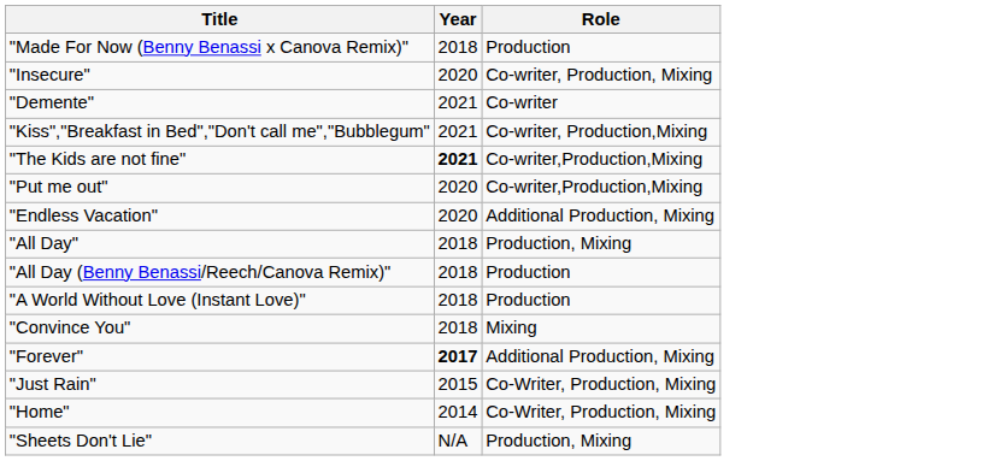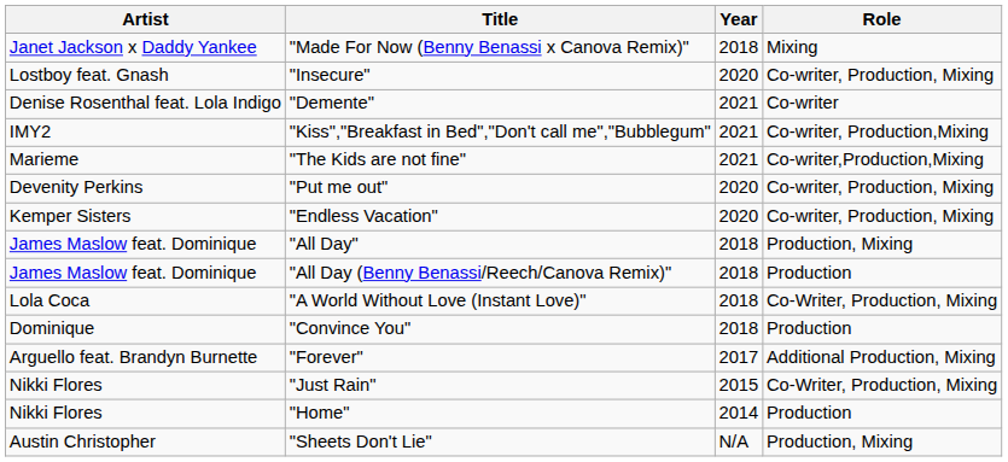+ column: Artist | Janet Jackson x Daddy Yankee | Lostboy feat. Gnash | Denise Rosenthal feat. Lola Indigo | IMY2 | Marieme | Devenity Perkins | Kemper Sisters | James Maslow feat. Dominique | James Maslow feat. Dominique | Lola Coca | Dominique | Arguello feat. Brandyn Burnette | Nikki Flores | Nikki Flores | Austin Christopher
"Made For Now (Benny Benassi x Canova Remix)" | Role: Production -> Mixing
"The Kids are not fine" | Year: bold -> normal
"Put me out" | Role: Co-writer,Production,Mixing -> Co-writer, Production, Mixing
"Endless Vacation" | Role: Additional Production, Mixing -> Co-writer, Production, Mixing
"A World Without Love (Instant Love)" | Role: Production -> Co-Writer, Production, Mixing
"Convince You" | Role: Mixing -> Production
"Forever" | Year: bold -> normal
"Home" | Role: Co-Writer, Production, Mixing -> Production
